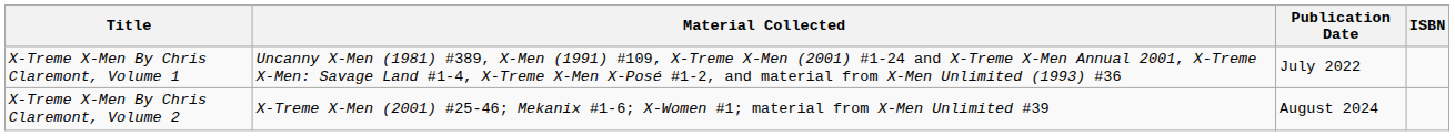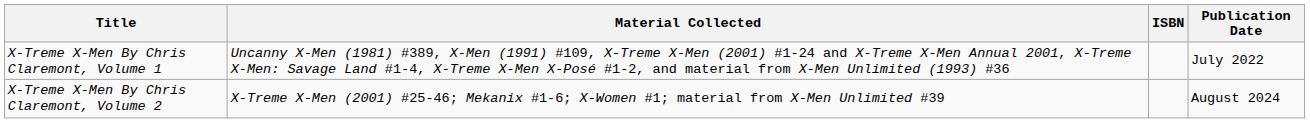columns swapped: Publication Date <-> ISBN
